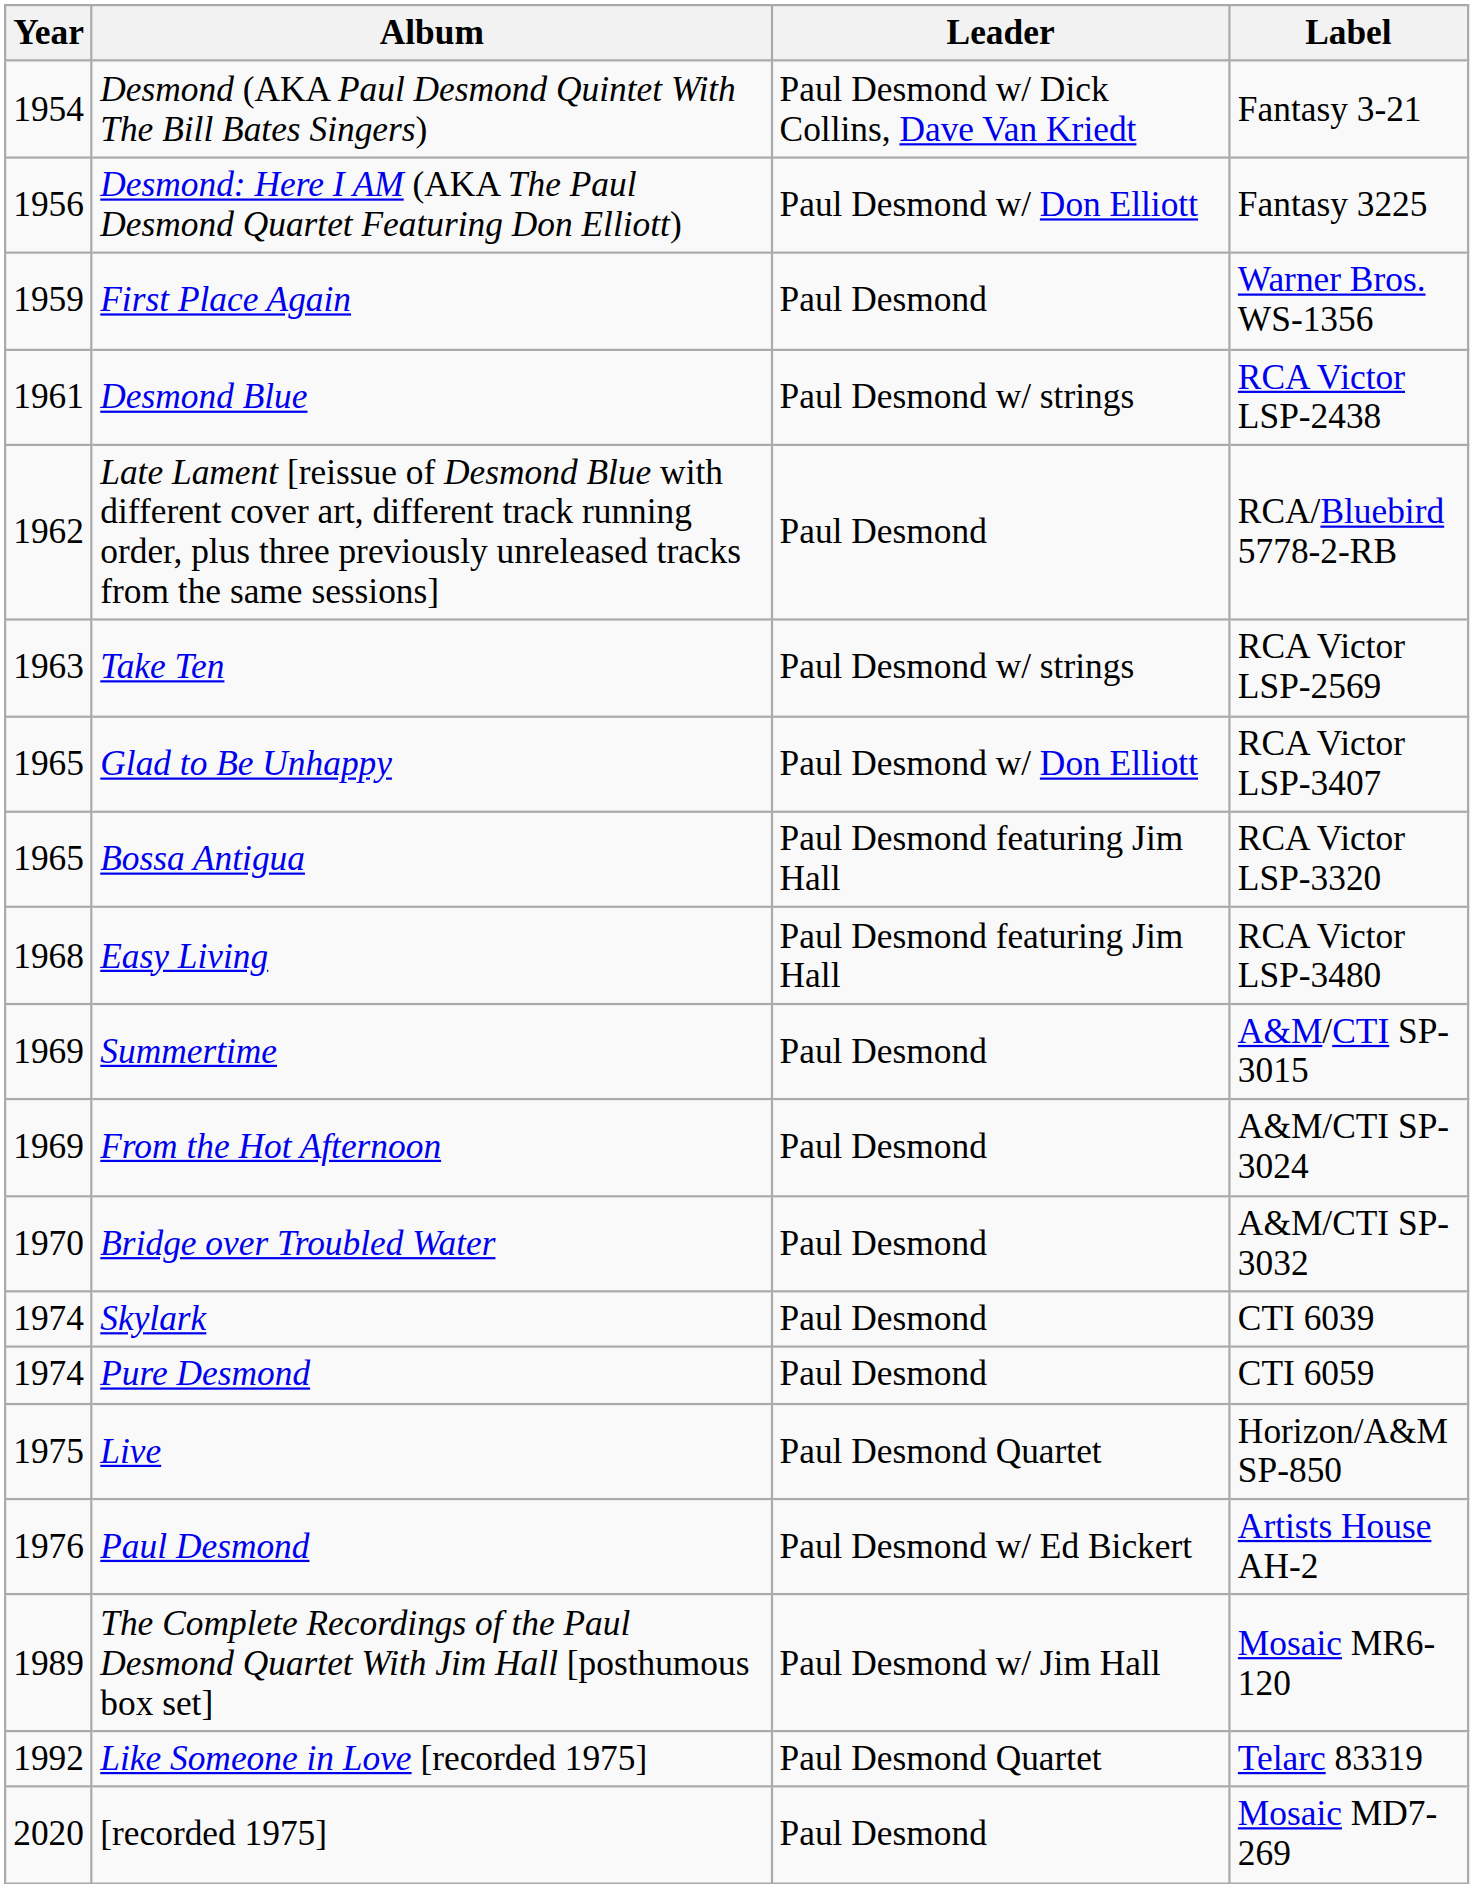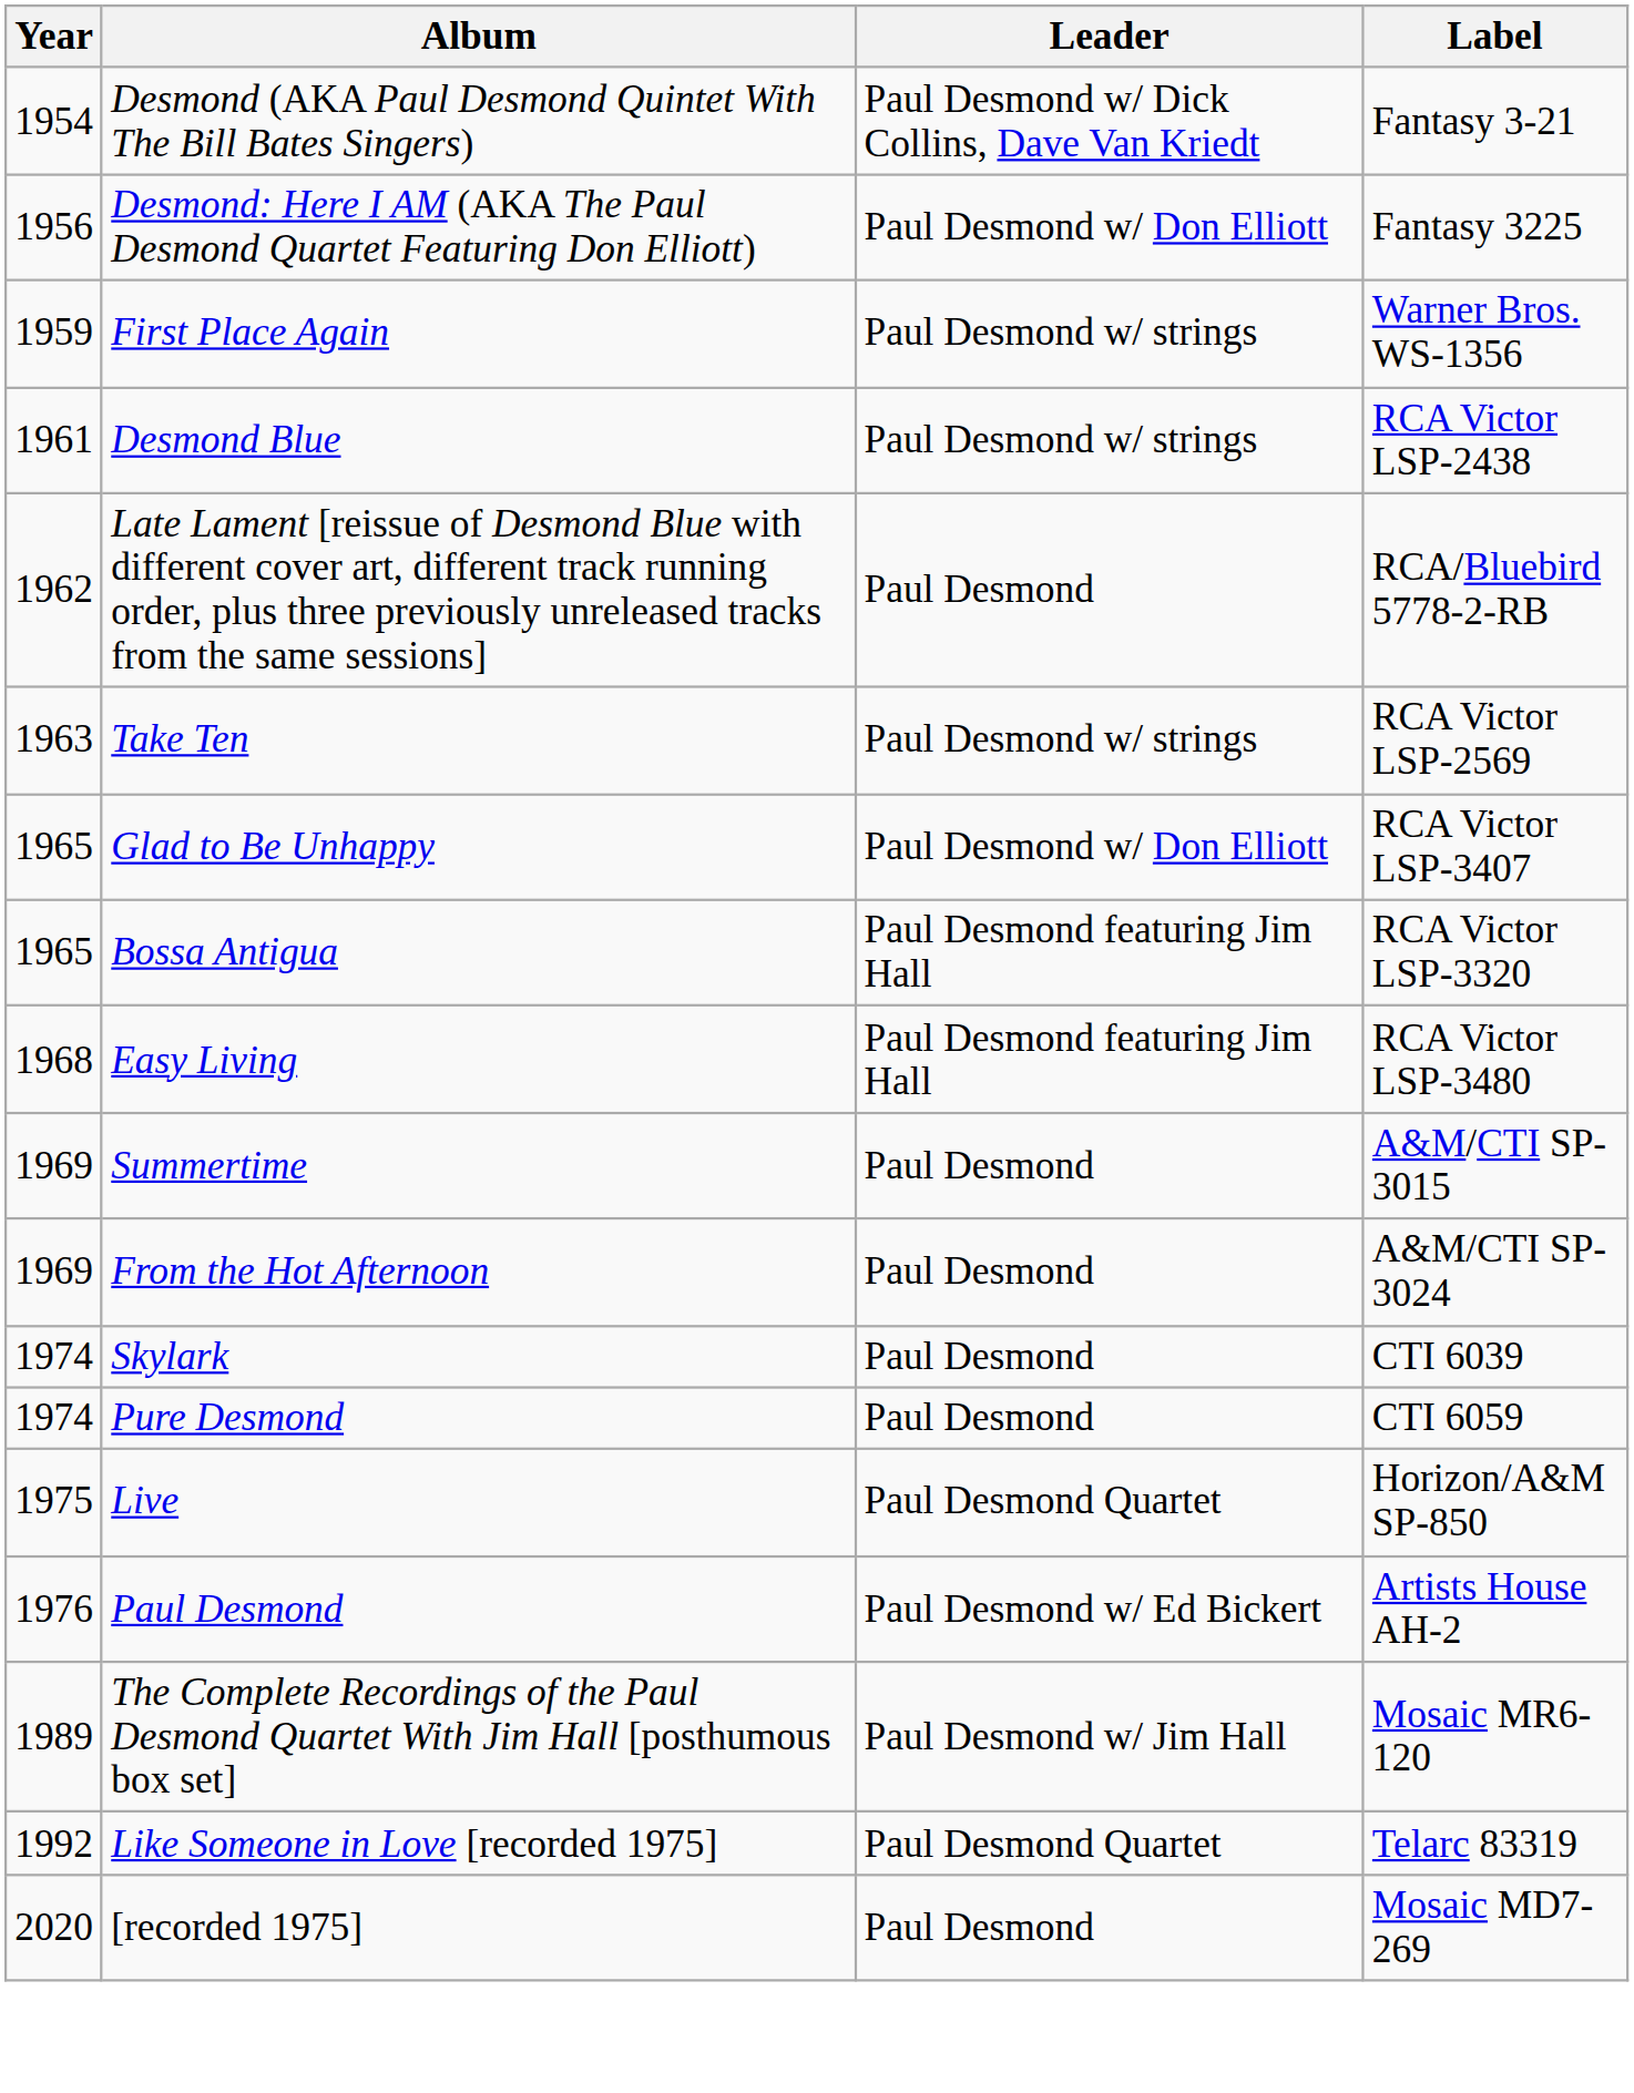First Place Again | Leader: Paul Desmond -> Paul Desmond w/ strings
- row: 1970 | Bridge over Troubled Water | Paul Desmond | A&M/CTI SP-3032
